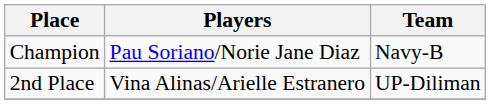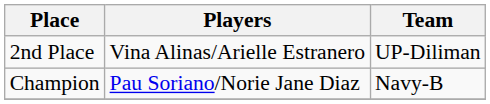rows swapped: Champion <-> 2nd Place
